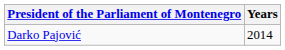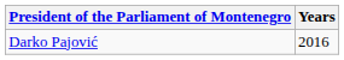Darko Pajović | Years: 2014 -> 2016
